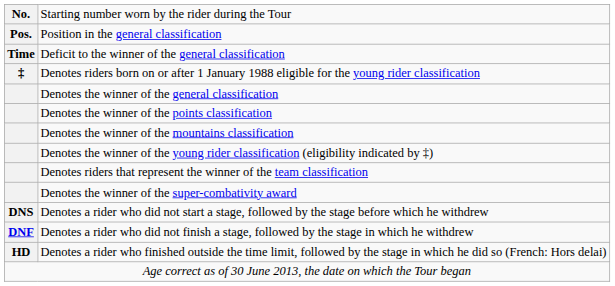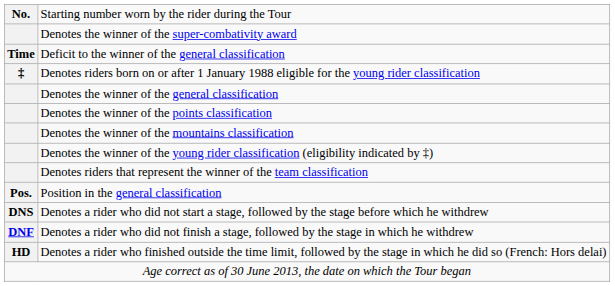rows swapped: Position in the general classification <-> Denotes the winner of the super-combativity award
